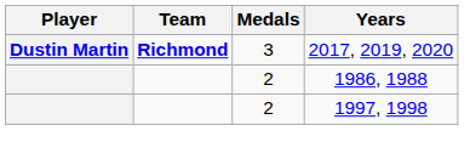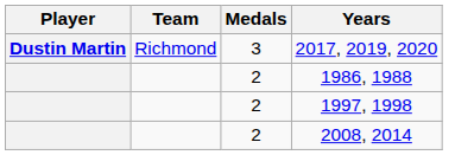2017, 2019, 2020 | Team: bold -> normal
+ row: 2 | 2008, 2014
